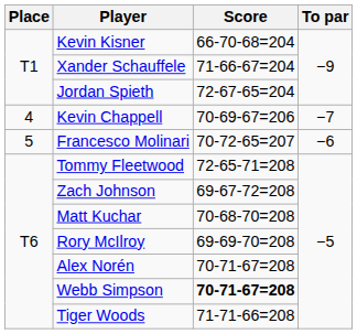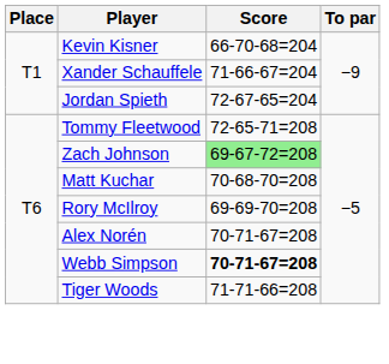- row: 4 | Kevin Chappell | 70-69-67=206 | −7
- row: 5 | Francesco Molinari | 70-72-65=207 | −6
Zach Johnson | Score: no background -> lightgreen background
